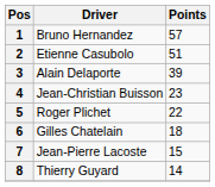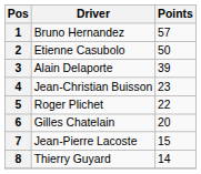2 | Points: 51 -> 50
6 | Points: 18 -> 20
